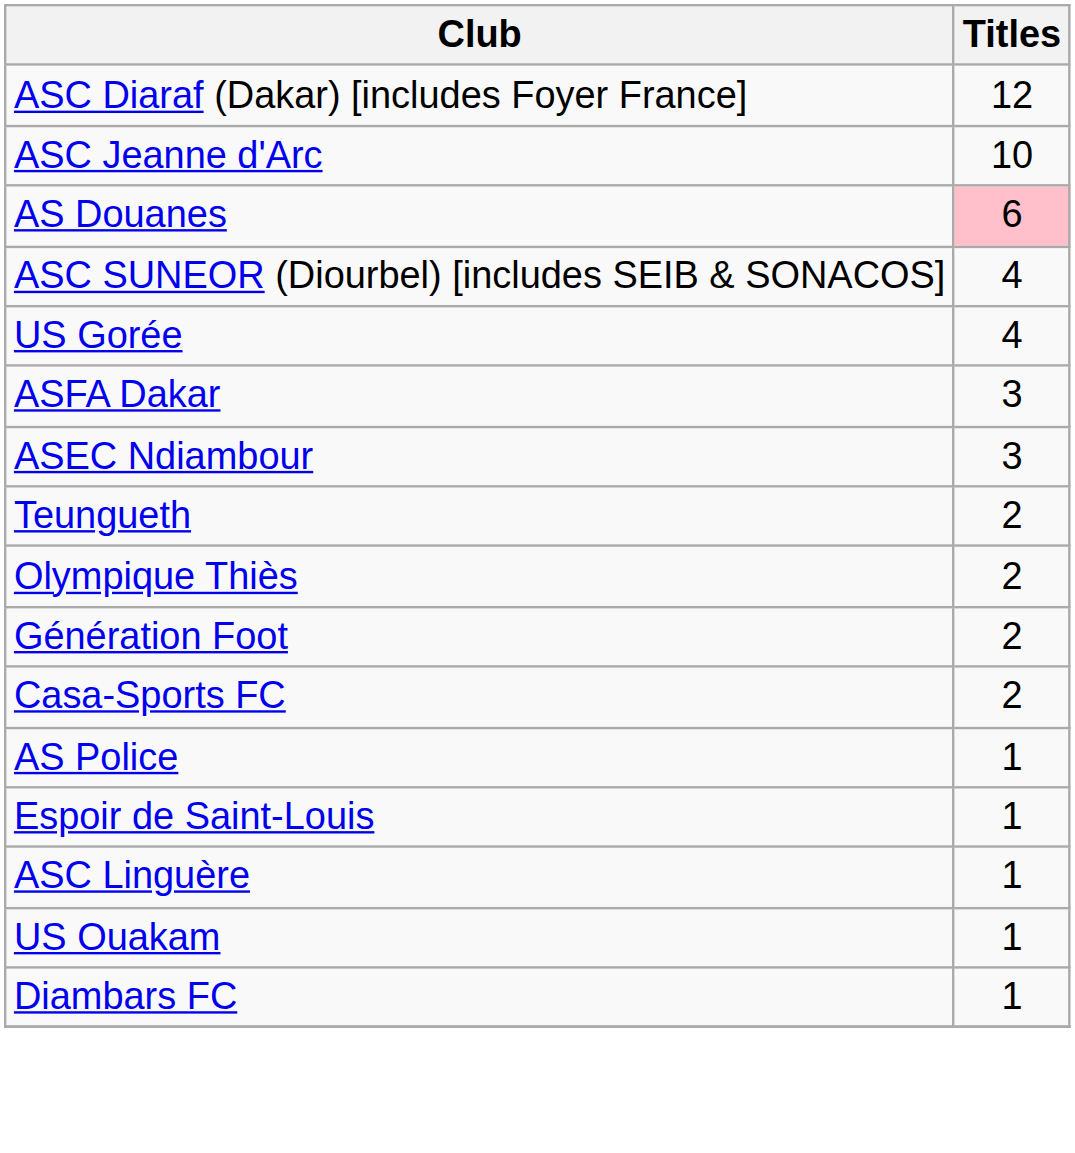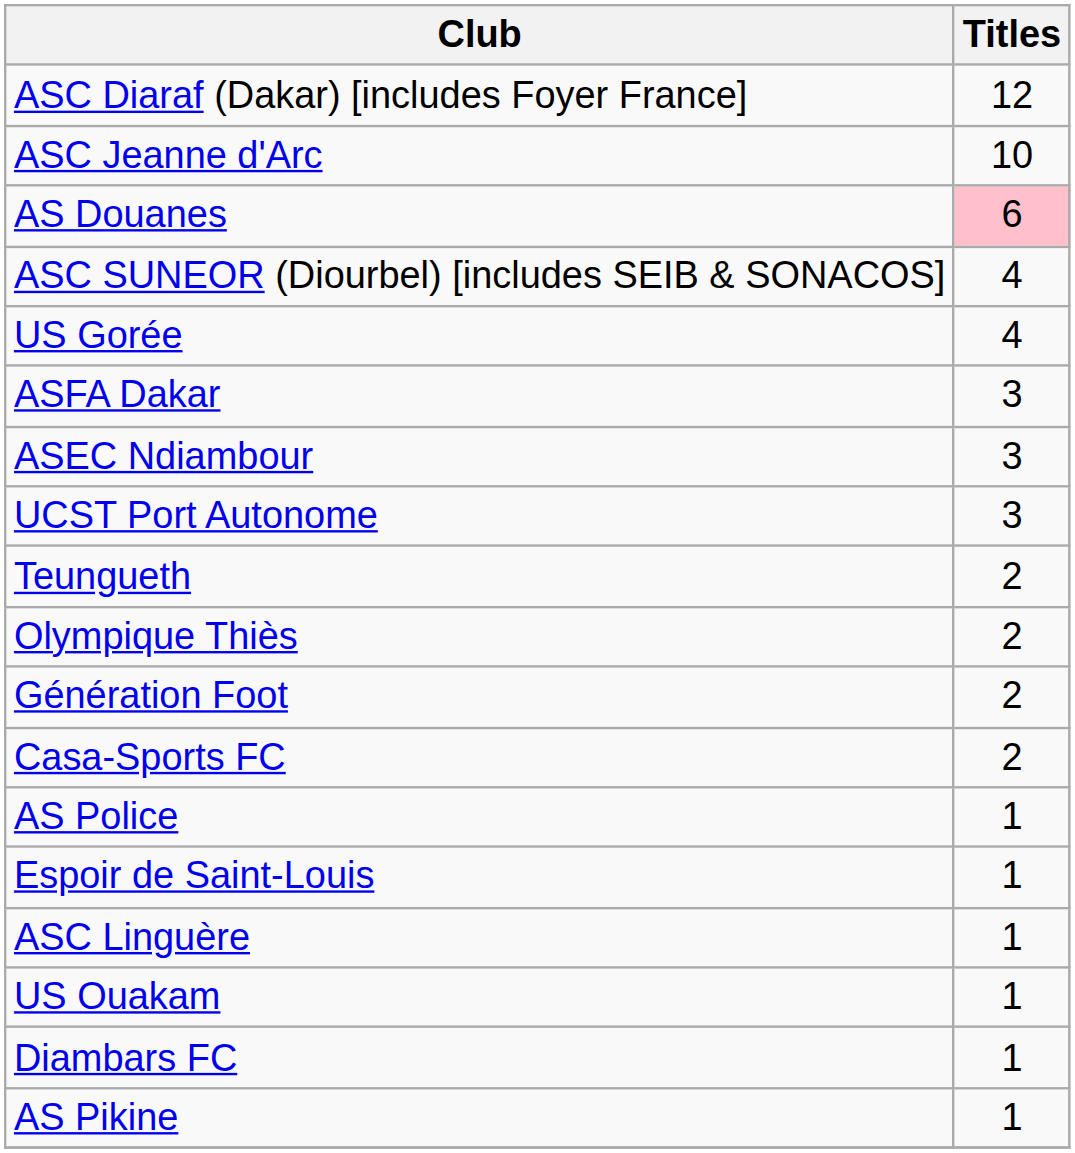+ row: UCST Port Autonome | 3
+ row: AS Pikine | 1
